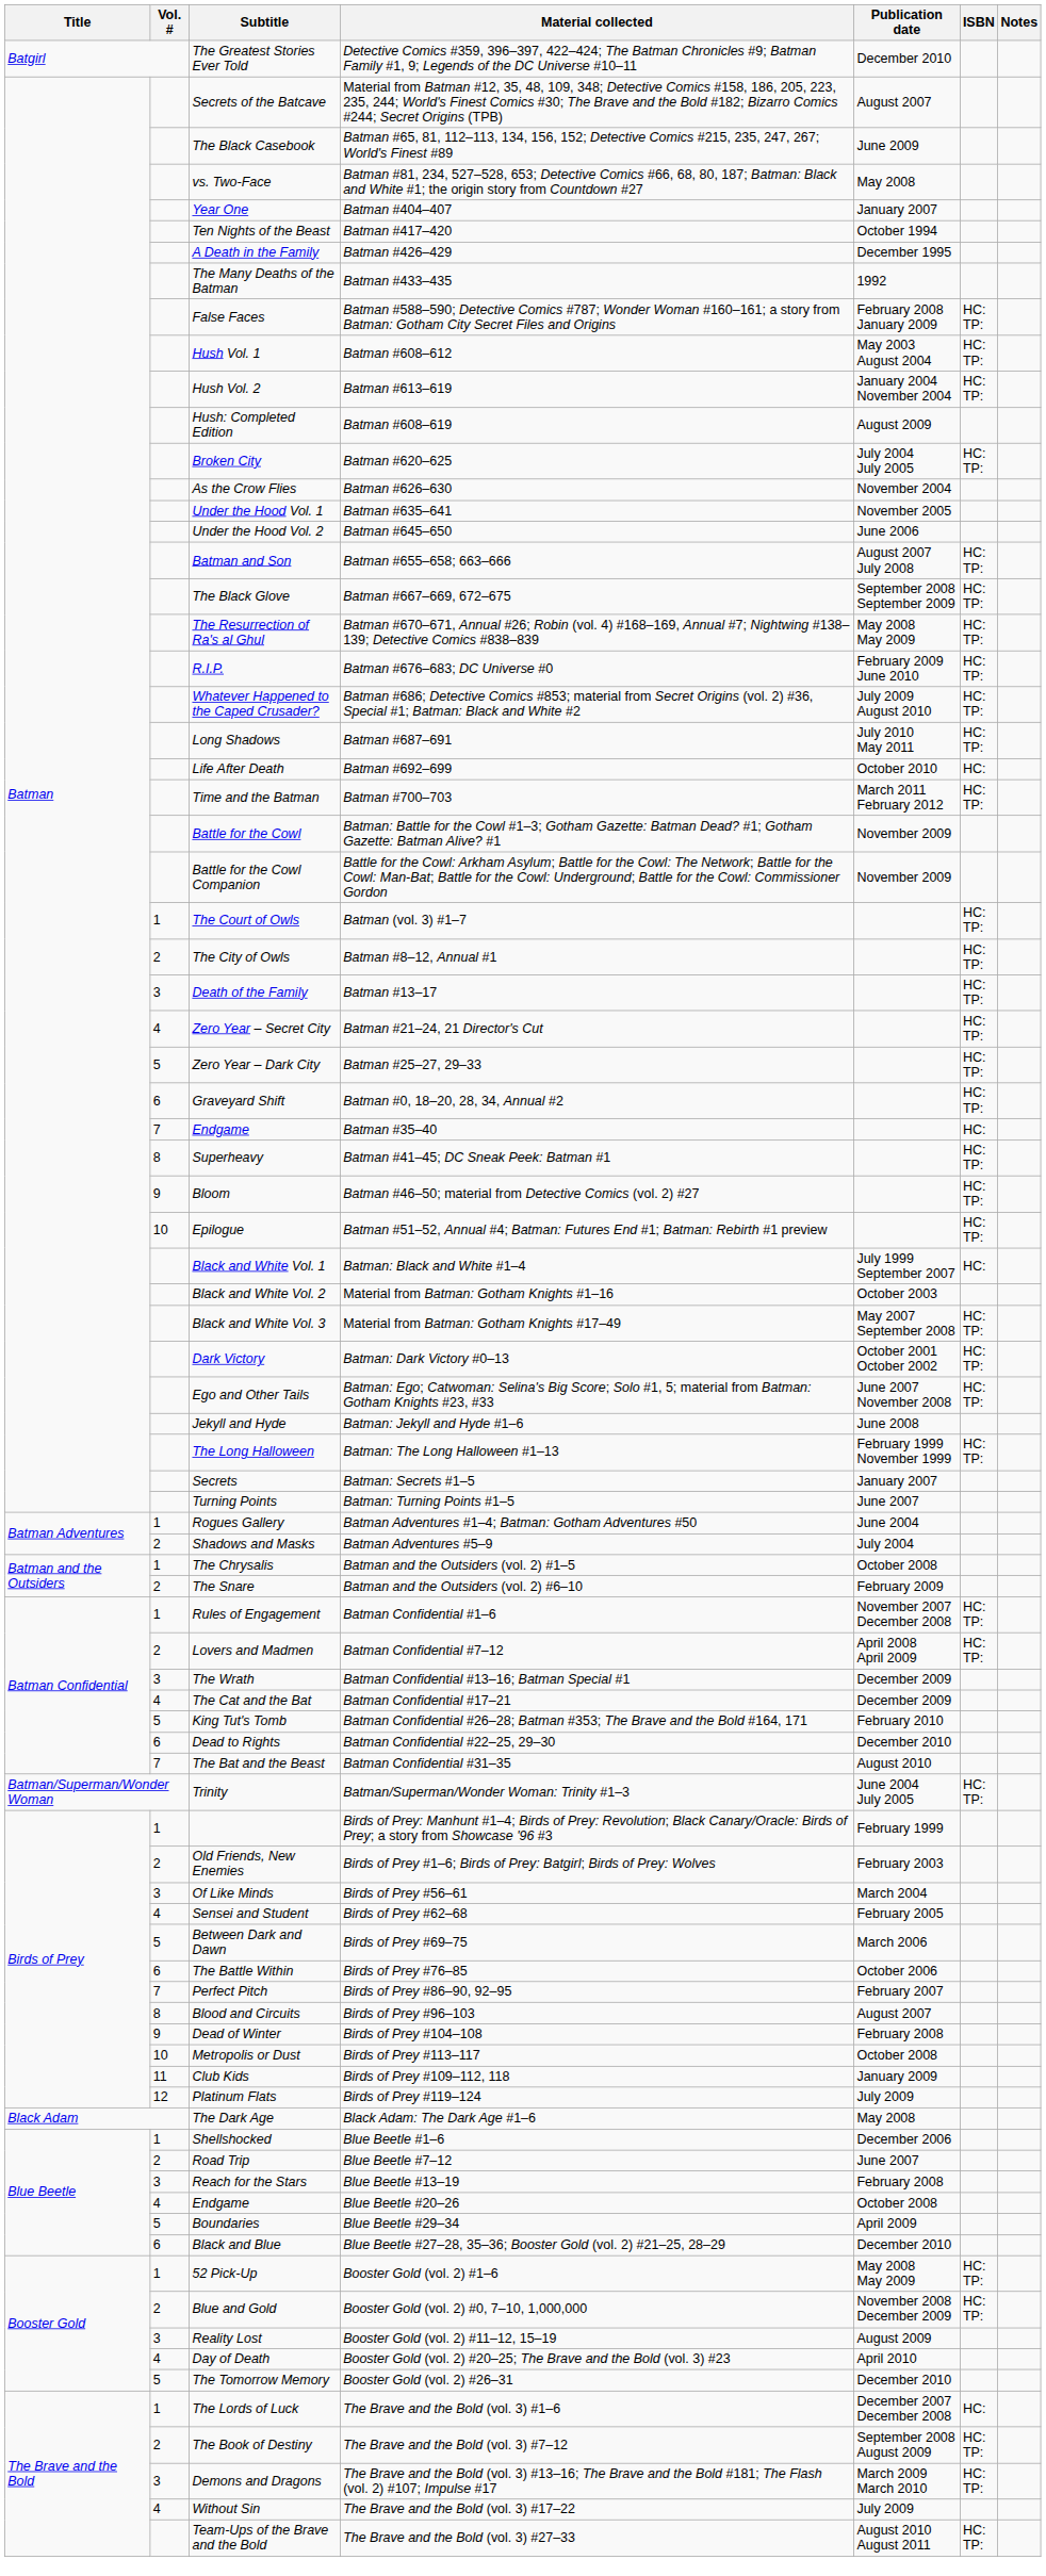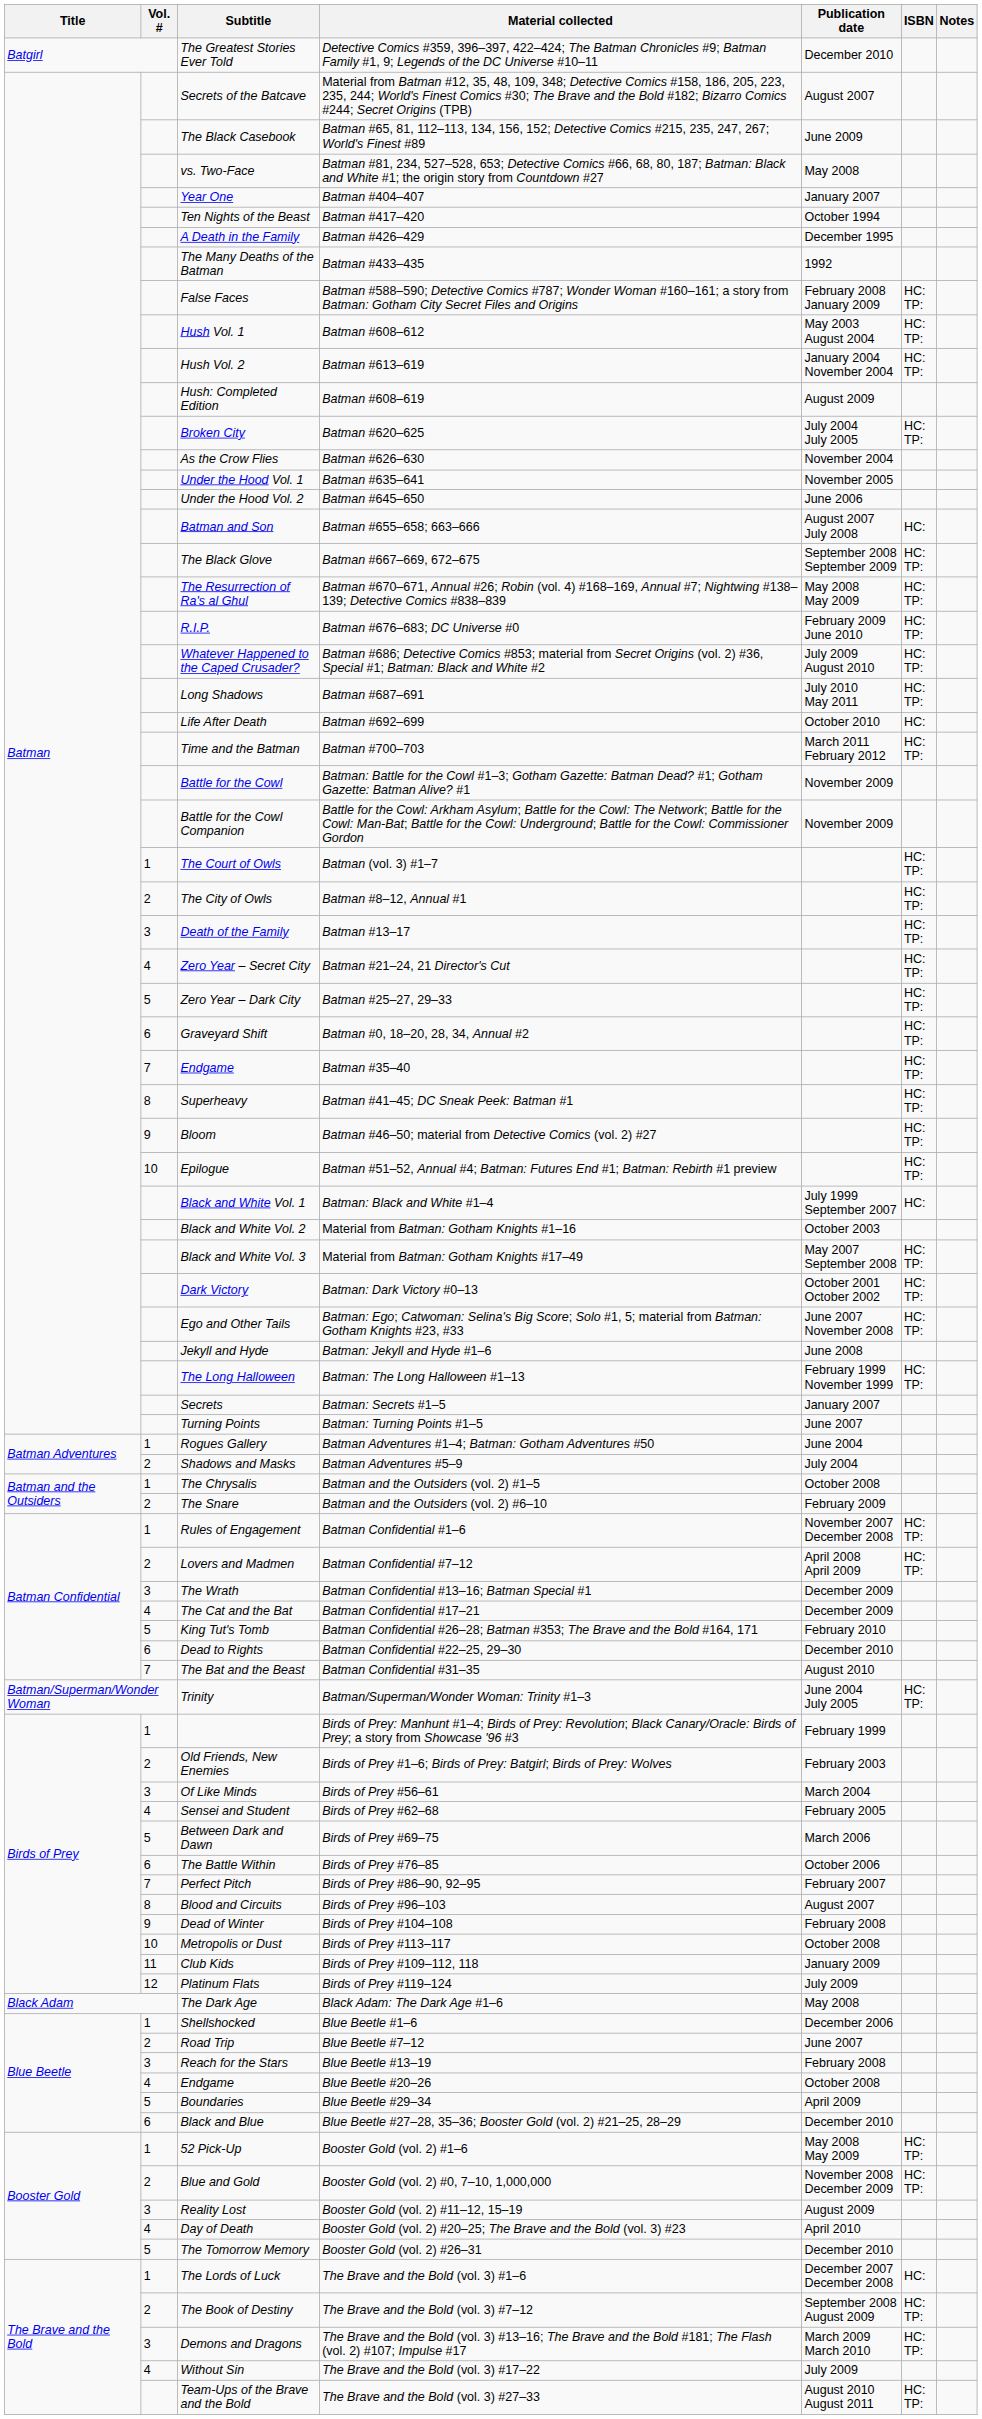Batman #655–658; 663–666 | ISBN: HC: TP: -> HC:
Batman #35–40 | ISBN: HC: -> HC: TP:
